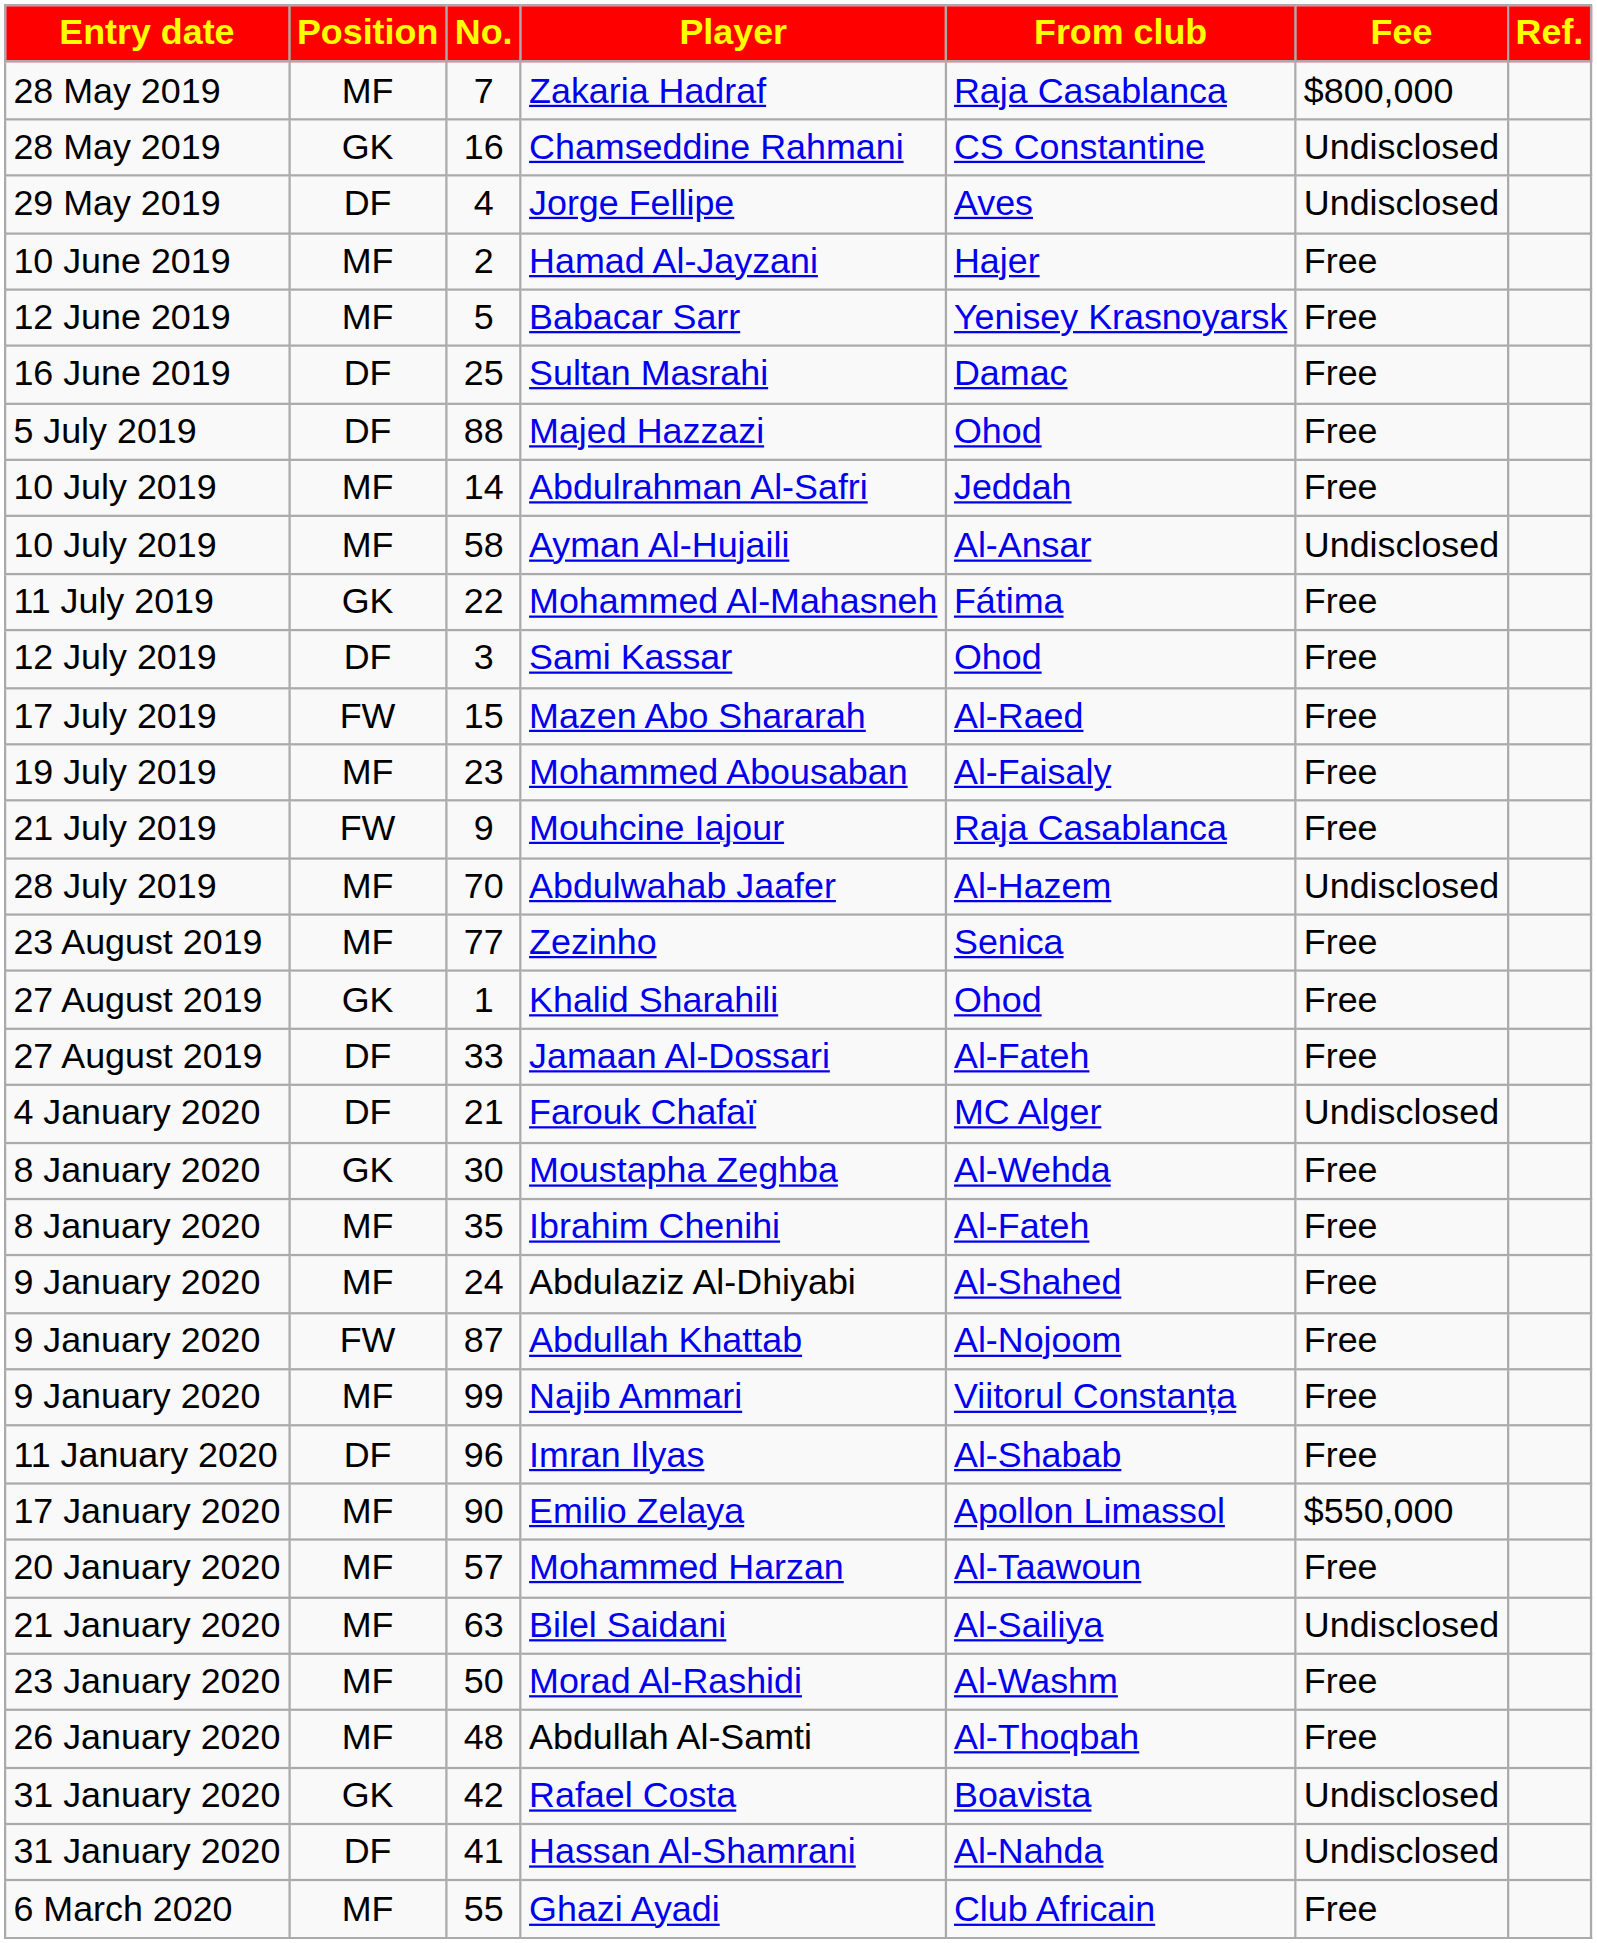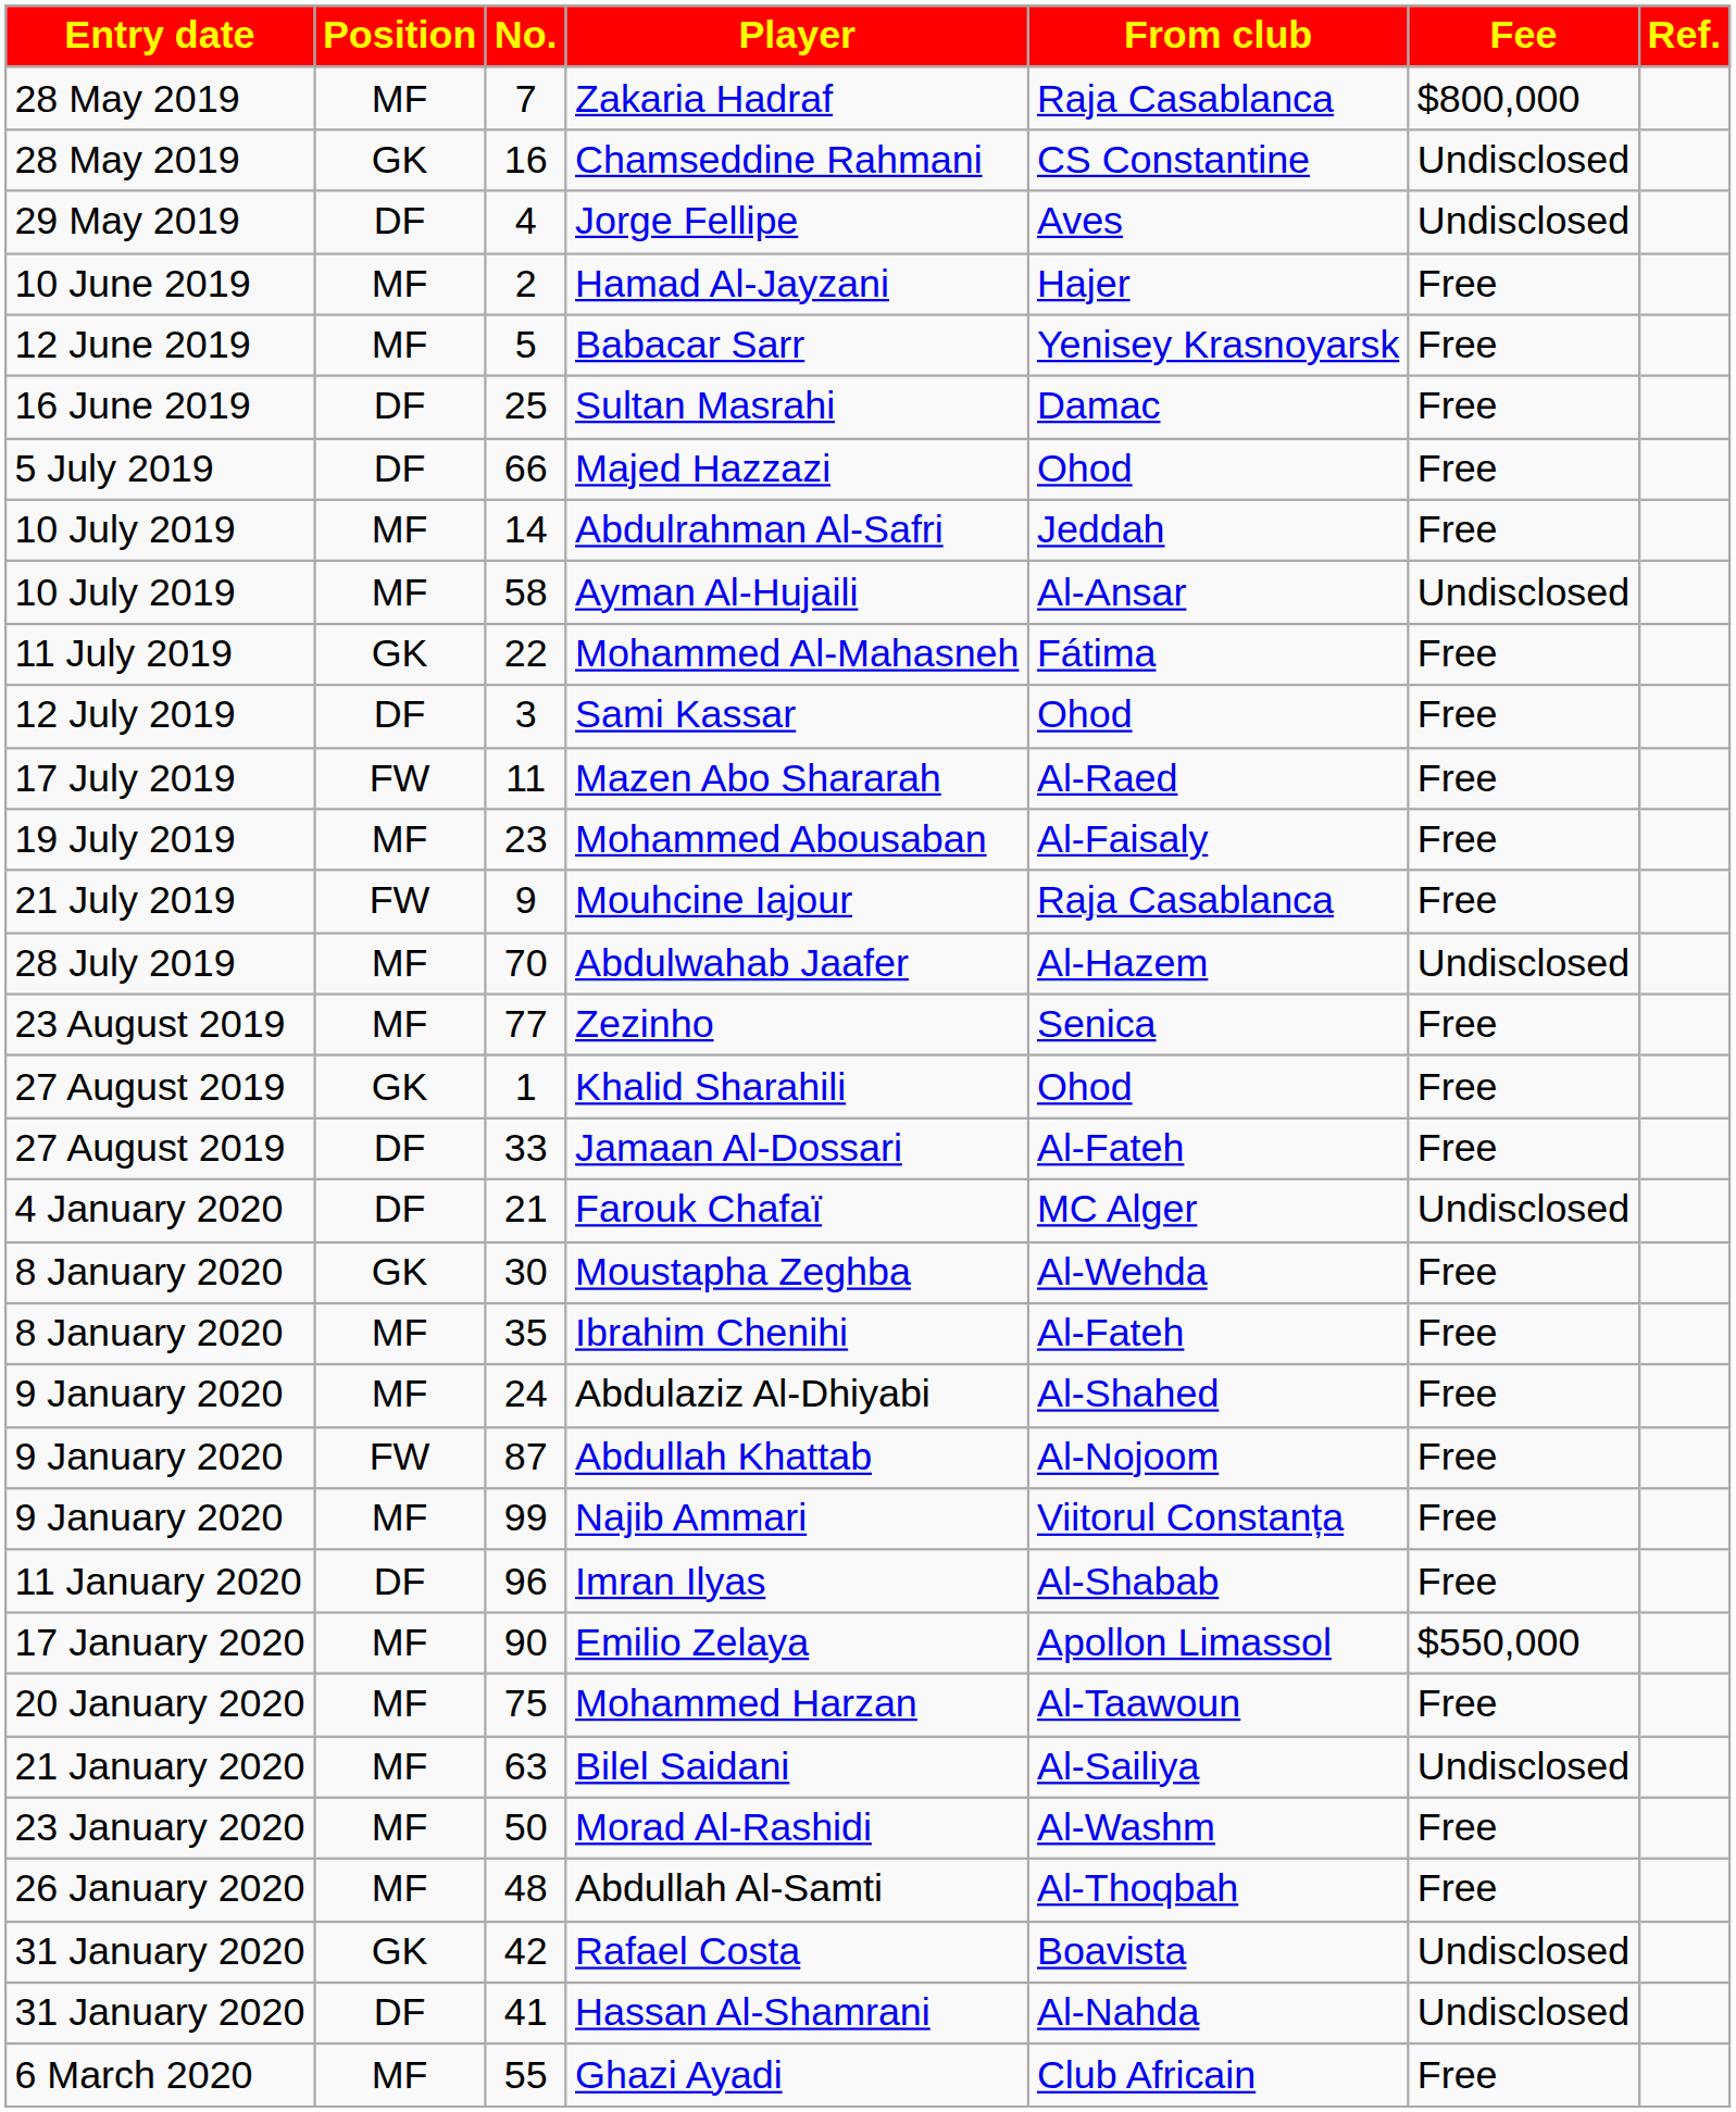Majed Hazzazi | No.: 88 -> 66
Mazen Abo Shararah | No.: 15 -> 11
Mohammed Harzan | No.: 57 -> 75
